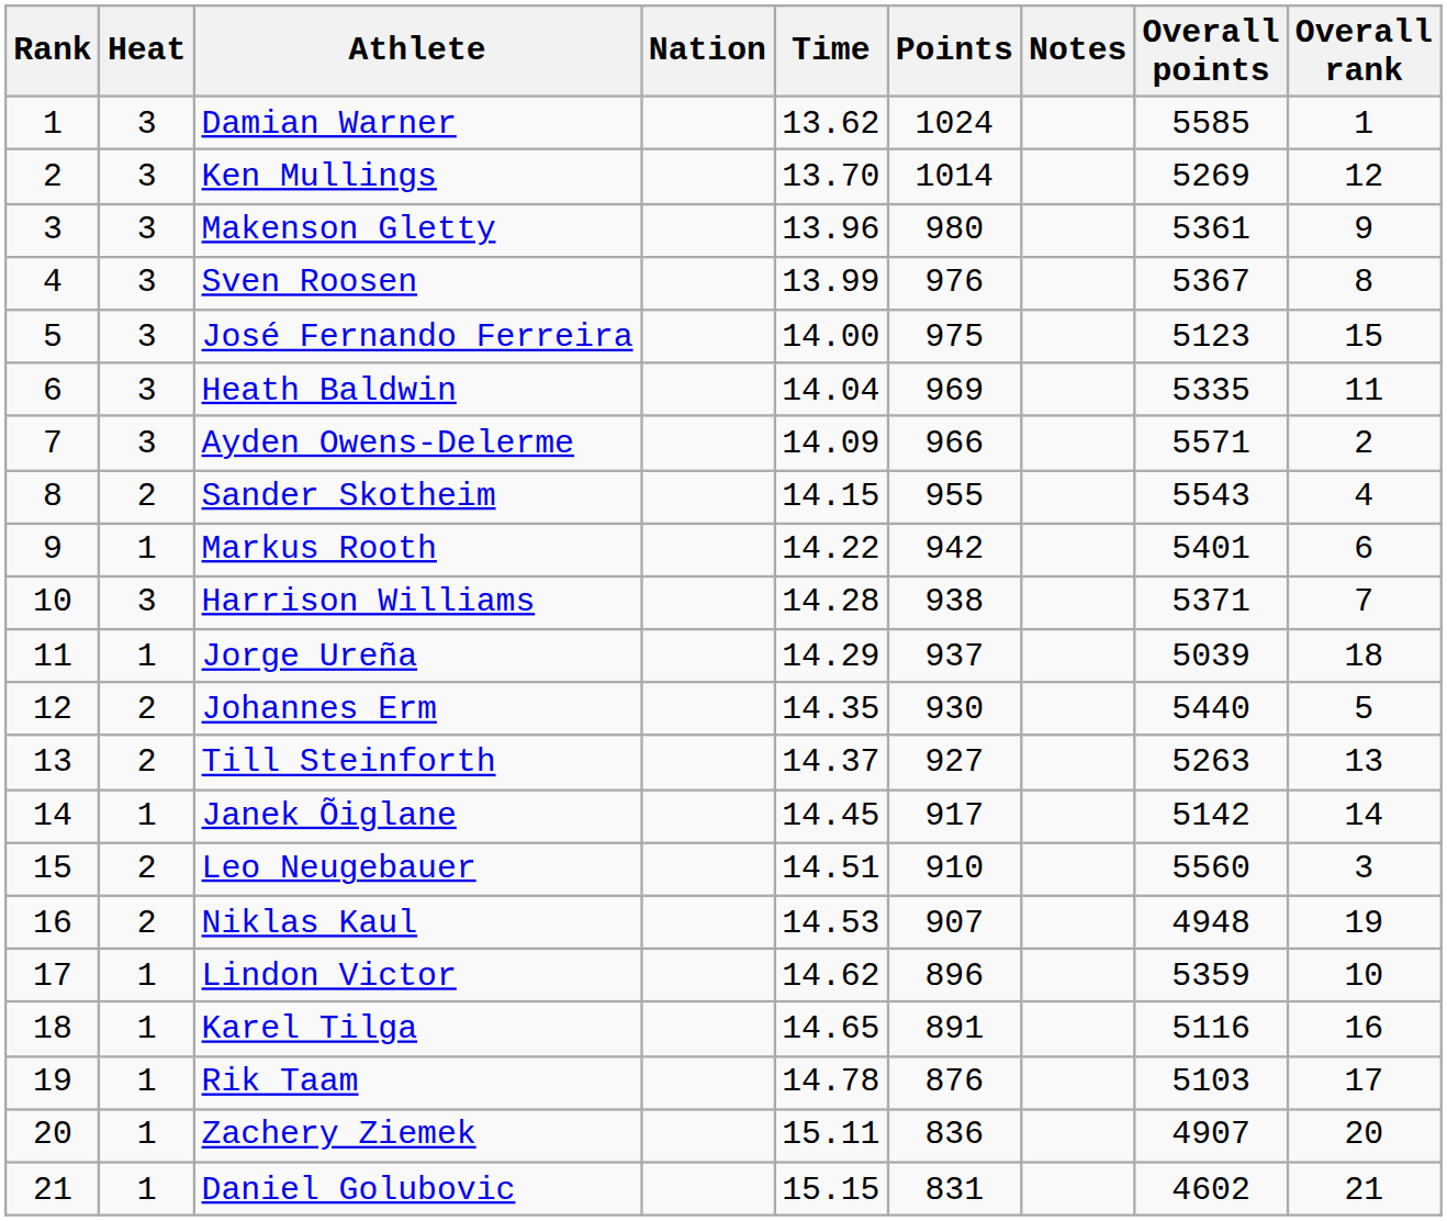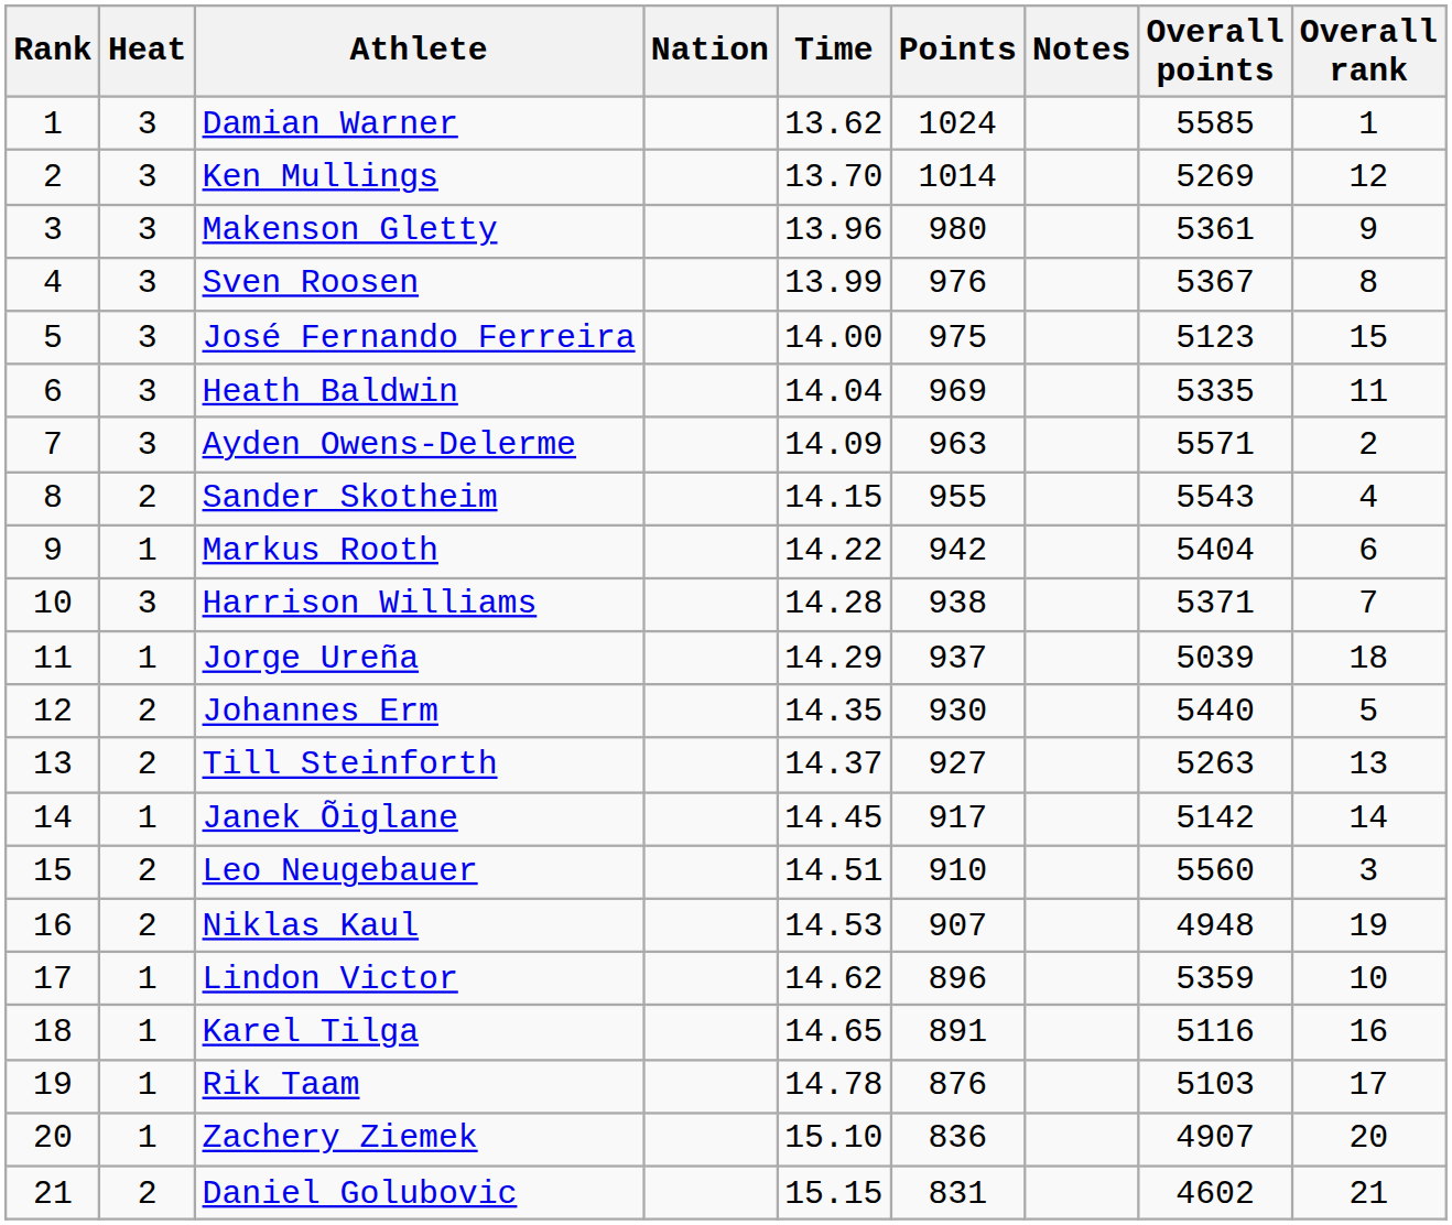Ayden Owens-Delerme | Points: 966 -> 963
Markus Rooth | Overall points: 5401 -> 5404
Zachery Ziemek | Time: 15.11 -> 15.10
Daniel Golubovic | Heat: 1 -> 2
